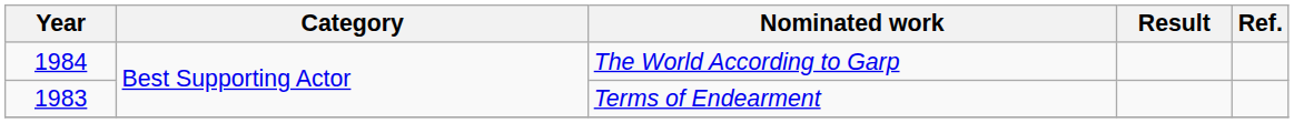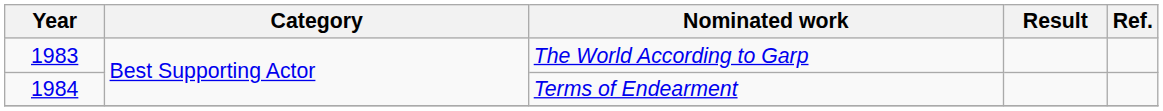The World According to Garp | Year: 1984 -> 1983
Terms of Endearment | Year: 1983 -> 1984
